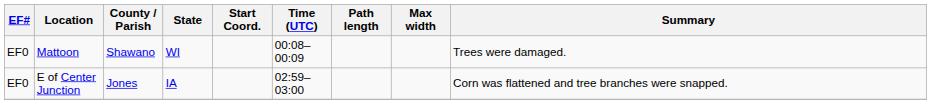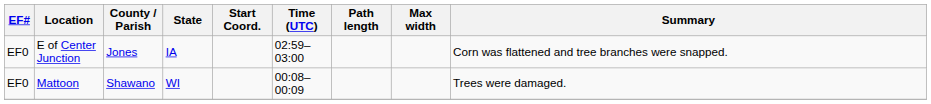rows swapped: Mattoon <-> E of Center Junction
